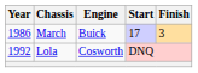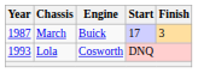March | Year: 1986 -> 1987
Lola | Year: 1992 -> 1993
